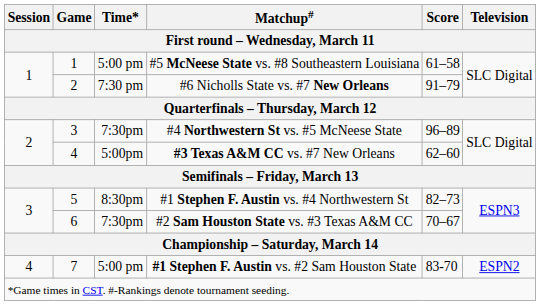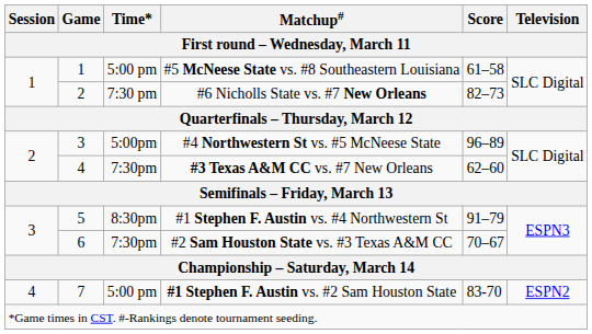#6 Nicholls State vs. #7 New Orleans | Score: 91–79 -> 82–73
#4 Northwestern St vs. #5 McNeese State | Time*: 7:30pm -> 5:00pm
#3 Texas A&M CC vs. #7 New Orleans | Time*: 5:00pm -> 7:30pm
#1 Stephen F. Austin vs. #4 Northwestern St | Score: 82–73 -> 91–79
